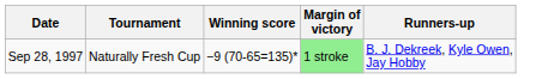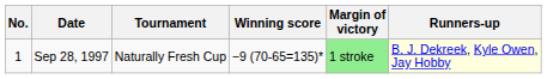+ column: No. | 1
Sep 28, 1997 | Runners-up: no background -> lightyellow background
